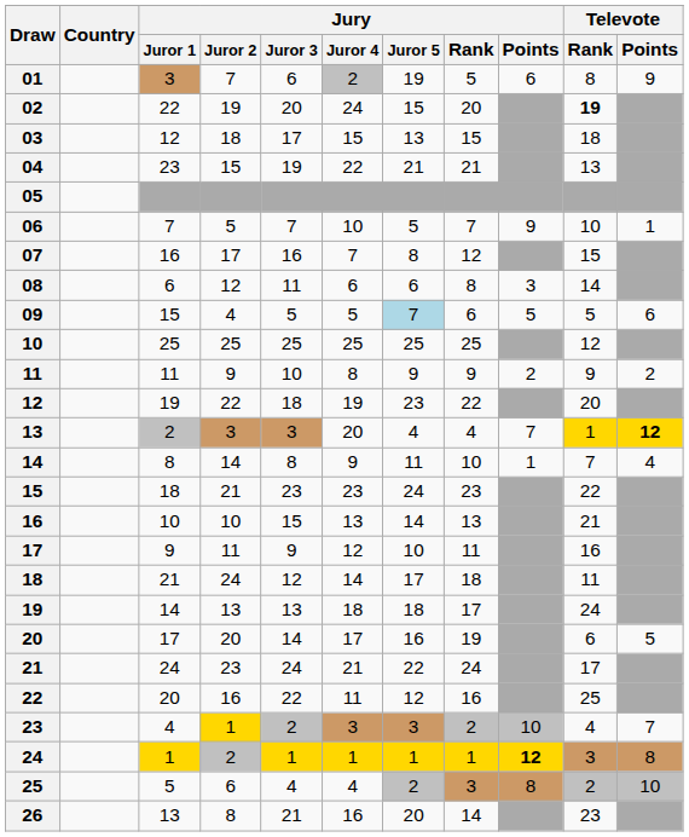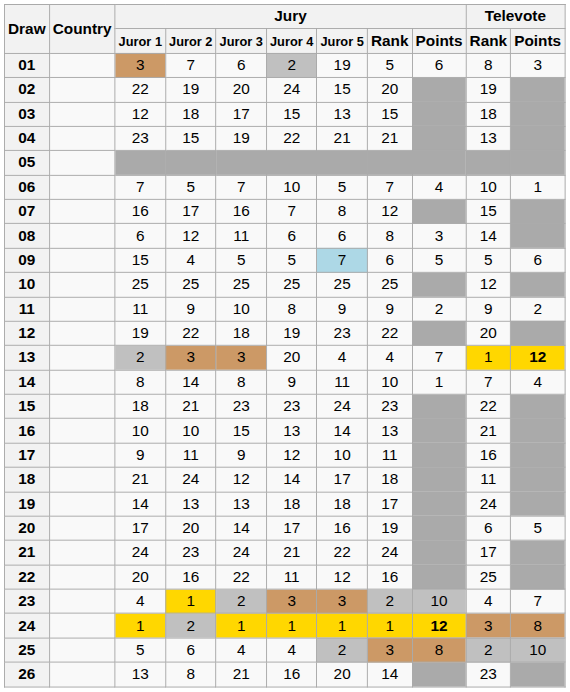01 | Televote / Points: 9 -> 3
02 | Televote / Rank: bold -> normal
06 | Jury / Points: 9 -> 4
